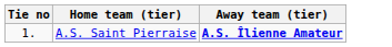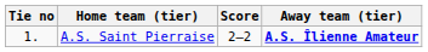+ column: Score | 2–2
